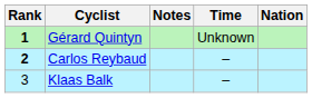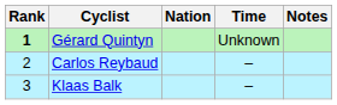columns swapped: Nation <-> Notes
Carlos Reybaud | Rank: bold -> normal
